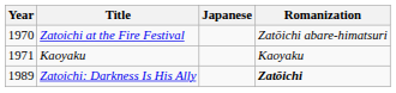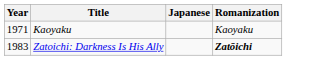- row: 1970 | Zatoichi at the Fire Festival | Zatōichi abare-himatsuri
Zatoichi: Darkness Is His Ally | Year: 1989 -> 1983
